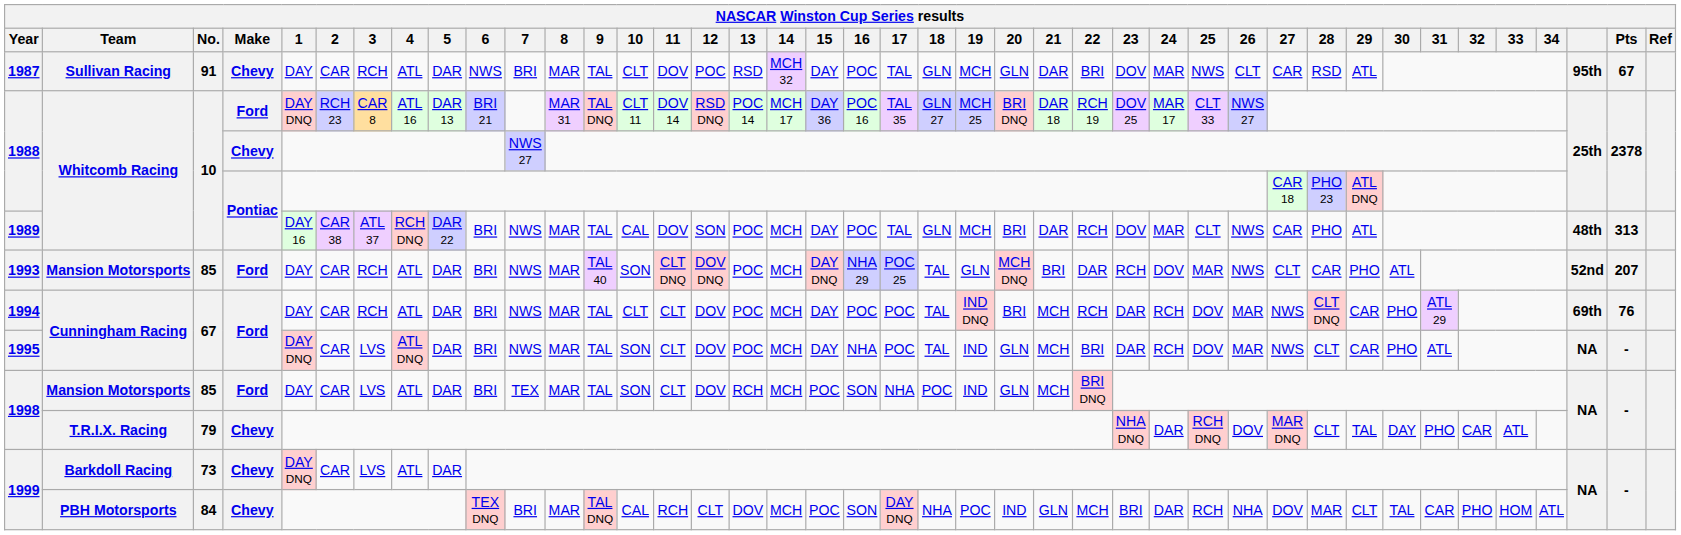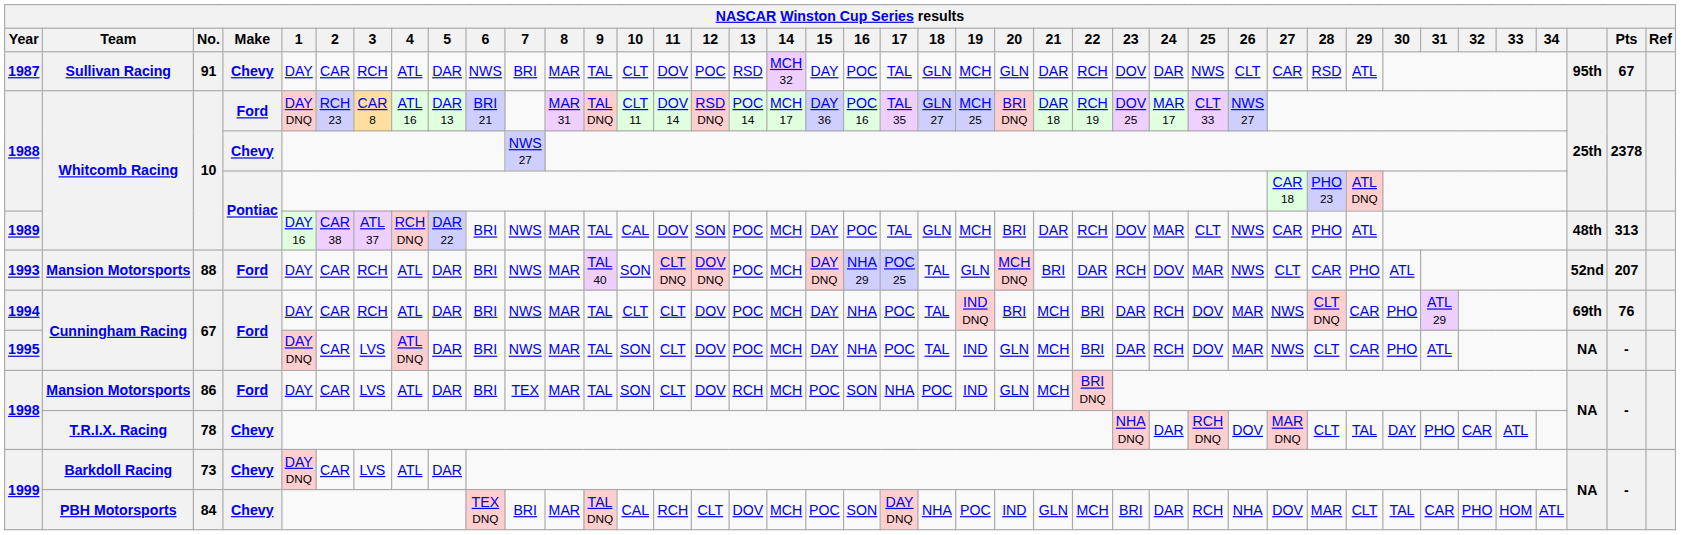1987 | 22: BRI -> RCH
1987 | 24: MAR -> DAR
1993 | No.: 85 -> 88
1994 | 16: POC -> NHA
1994 | 22: RCH -> BRI
1998 / Ford | No.: 85 -> 86
1998 / Chevy | No.: 79 -> 78
